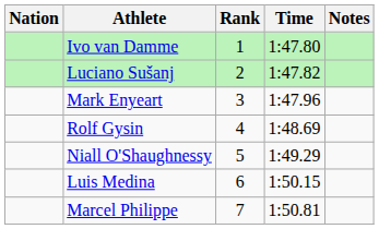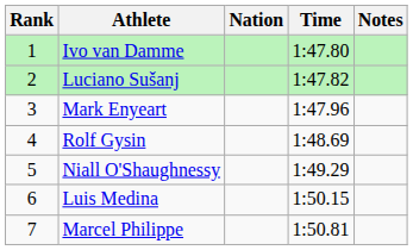columns swapped: Rank <-> Nation
